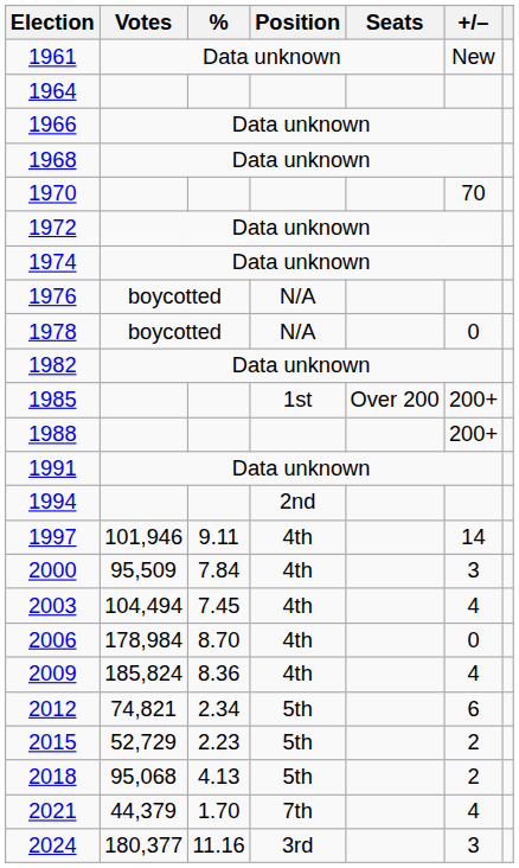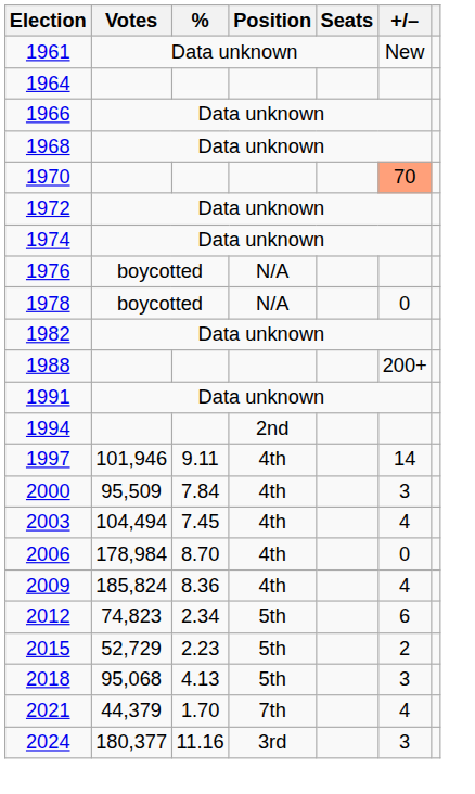1970 | +/–: no background -> lightsalmon background
- row: 1985 | 1st | Over 200 | 200+
2012 | Votes: 74,821 -> 74,823
2018 | +/–: 2 -> 3
